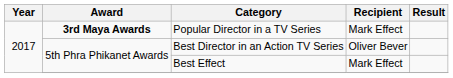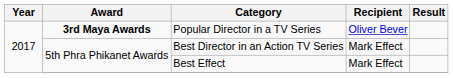Popular Director in a TV Series | Recipient: Mark Effect -> Oliver Bever
Best Director in an Action TV Series | Recipient: Oliver Bever -> Mark Effect
